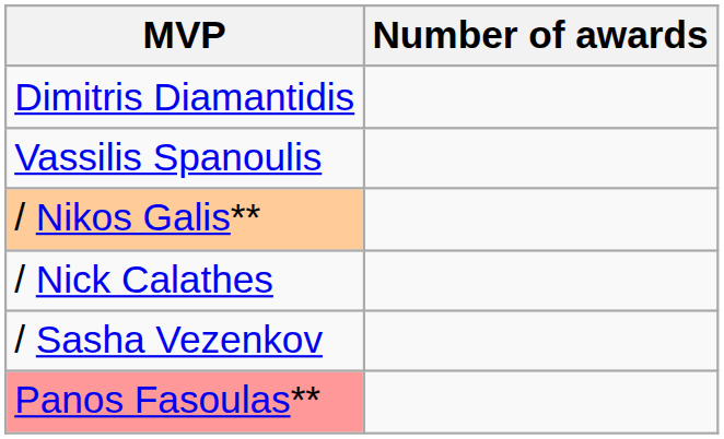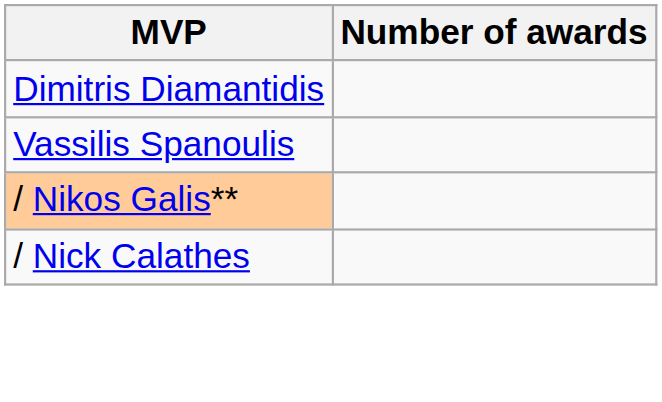- row: / Sasha Vezenkov
- row: Panos Fasoulas**
